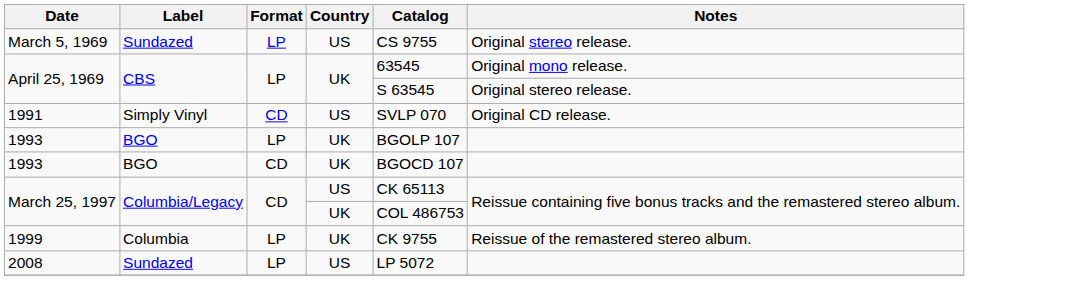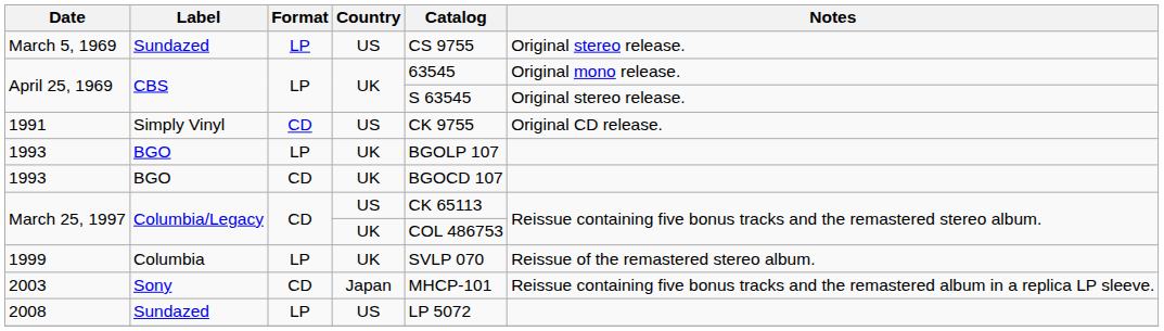1991 | Catalog: SVLP 070 -> CK 9755
1999 | Catalog: CK 9755 -> SVLP 070
+ row: 2003 | Sony | CD | Japan | MHCP-101 | Reissue containing five bonus tracks and the remastered album in a replica LP sleeve.
